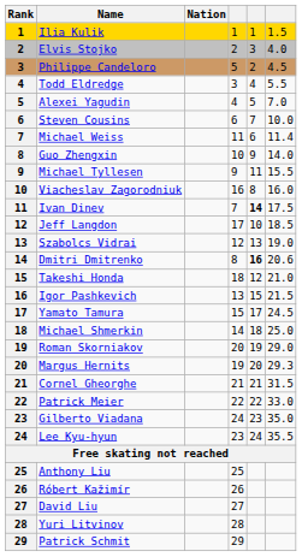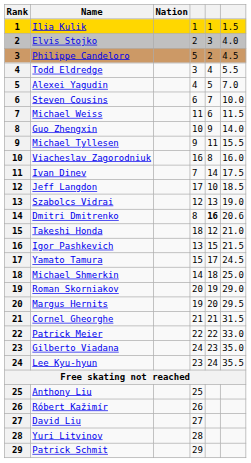Michael Weiss | column 6: 11.4 -> 11.5
Ivan Dinev | column 5: bold -> normal
Margus Hernits | column 6: 29.3 -> 29.5
